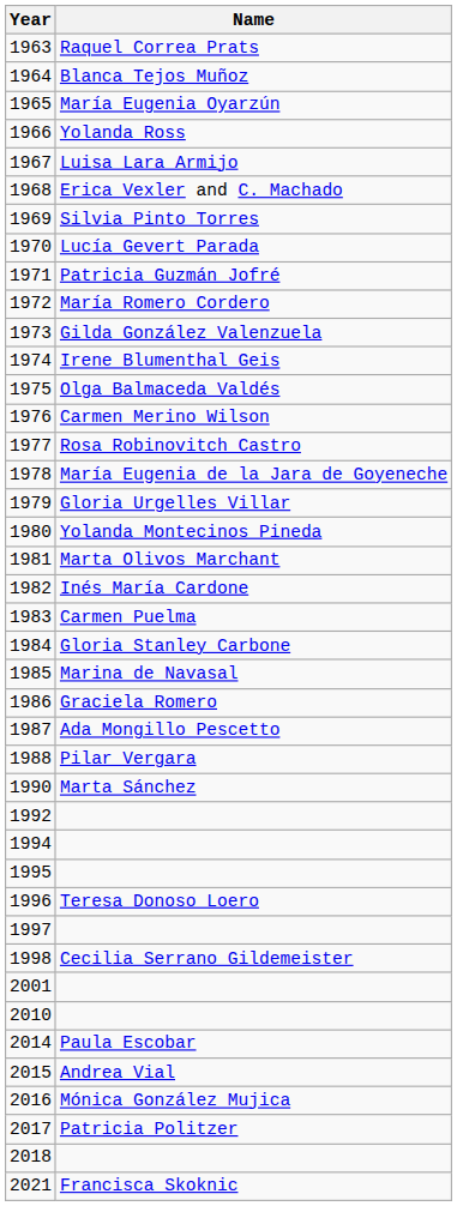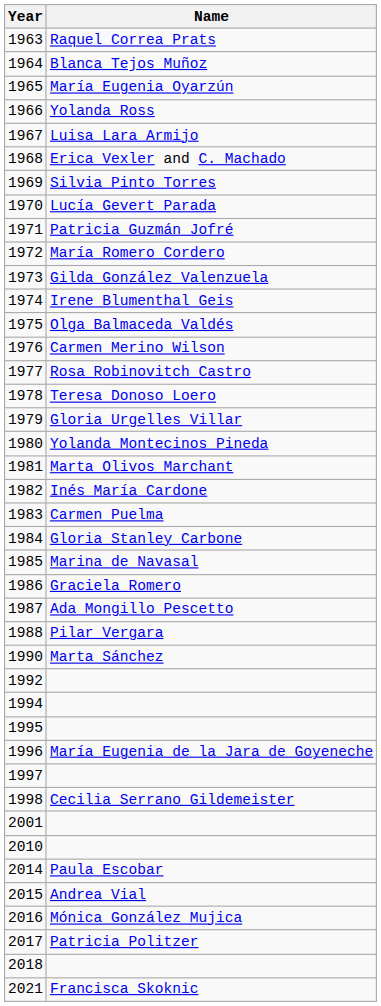1978 | Name: María Eugenia de la Jara de Goyeneche -> Teresa Donoso Loero
1996 | Name: Teresa Donoso Loero -> María Eugenia de la Jara de Goyeneche
